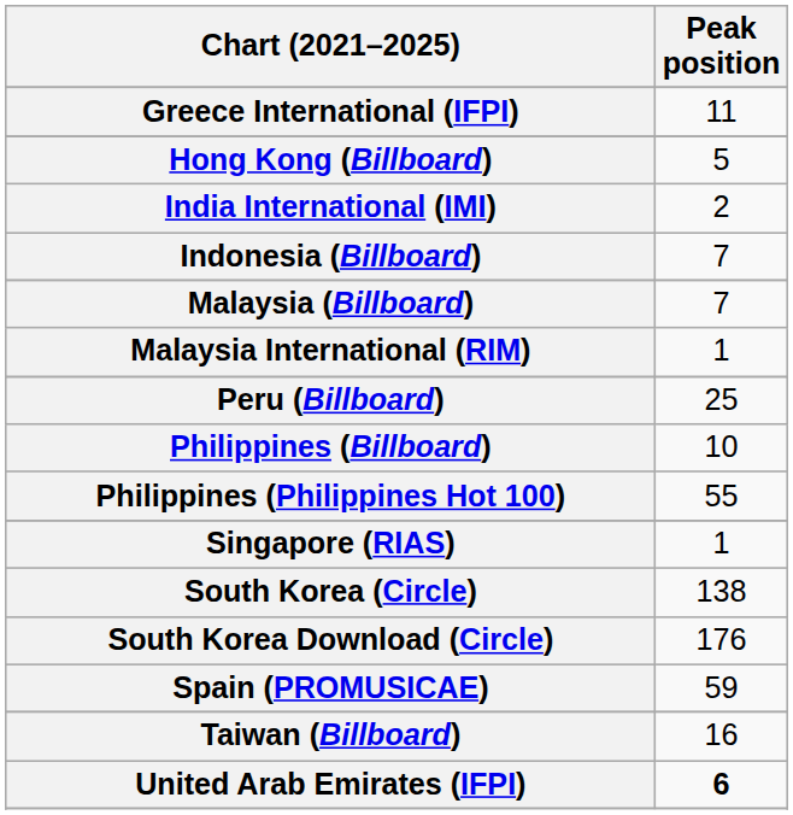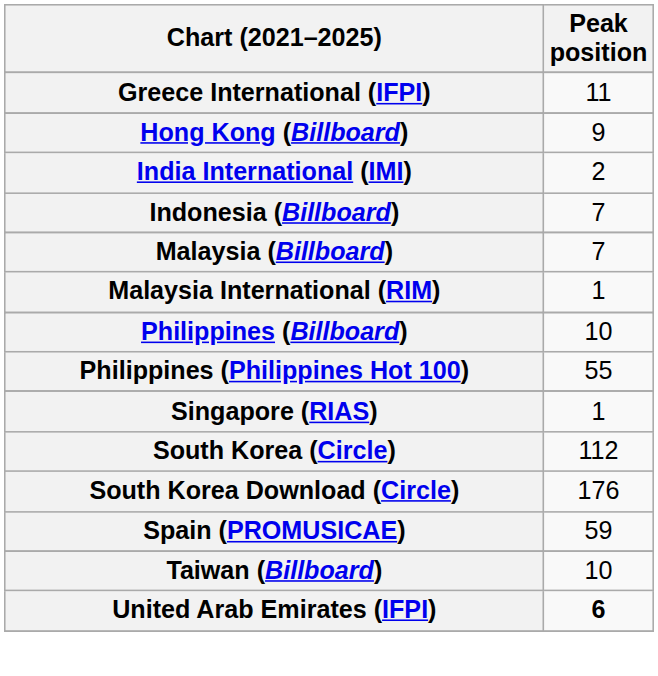Hong Kong (Billboard) | Peak position: 5 -> 9
- row: Peru (Billboard) | 25
South Korea (Circle) | Peak position: 138 -> 112
Taiwan (Billboard) | Peak position: 16 -> 10
